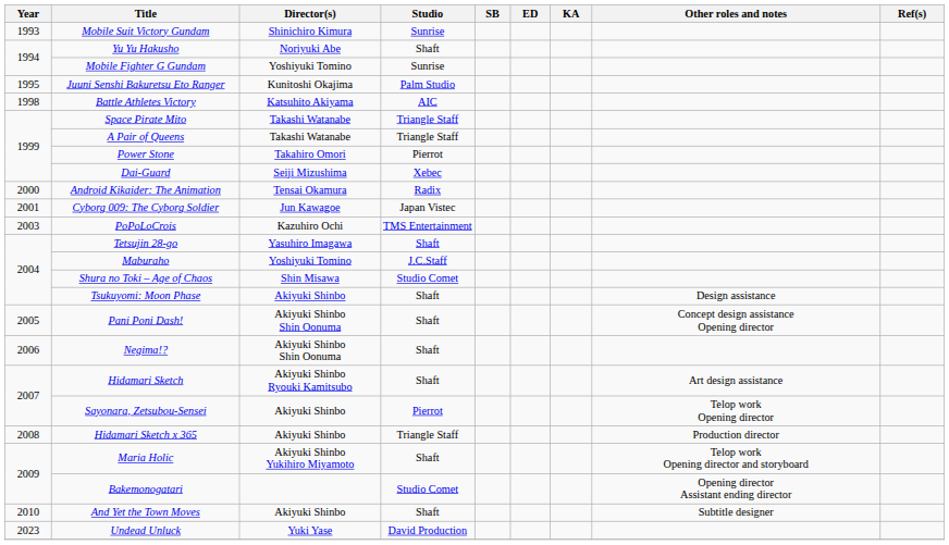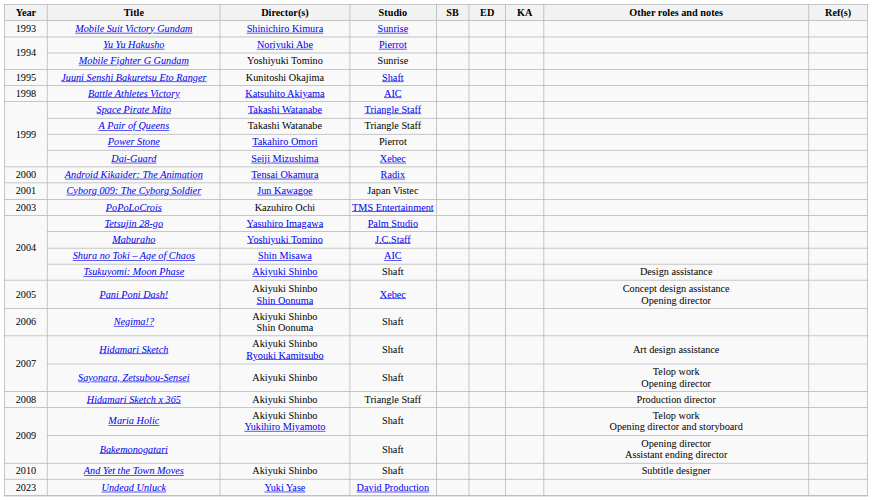Yu Yu Hakusho | Studio: Shaft -> Pierrot
Juuni Senshi Bakuretsu Eto Ranger | Studio: Palm Studio -> Shaft
Tetsujin 28-go | Studio: Shaft -> Palm Studio
Shura no Toki – Age of Chaos | Studio: Studio Comet -> AIC
Pani Poni Dash! | Studio: Shaft -> Xebec
Sayonara, Zetsubou-Sensei | Studio: Pierrot -> Shaft
Bakemonogatari | Studio: Studio Comet -> Shaft
